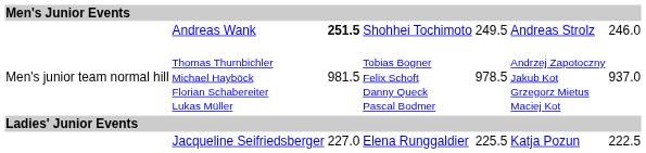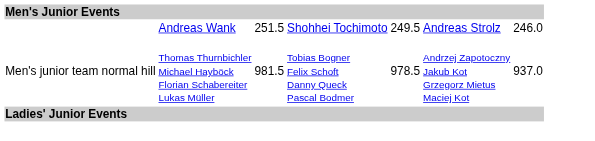Andreas Wank | column 3: bold -> normal
- row: Jacqueline Seifriedsberger | 227.0 | Elena Runggaldier | 225.5 | Katja Pozun | 222.5
